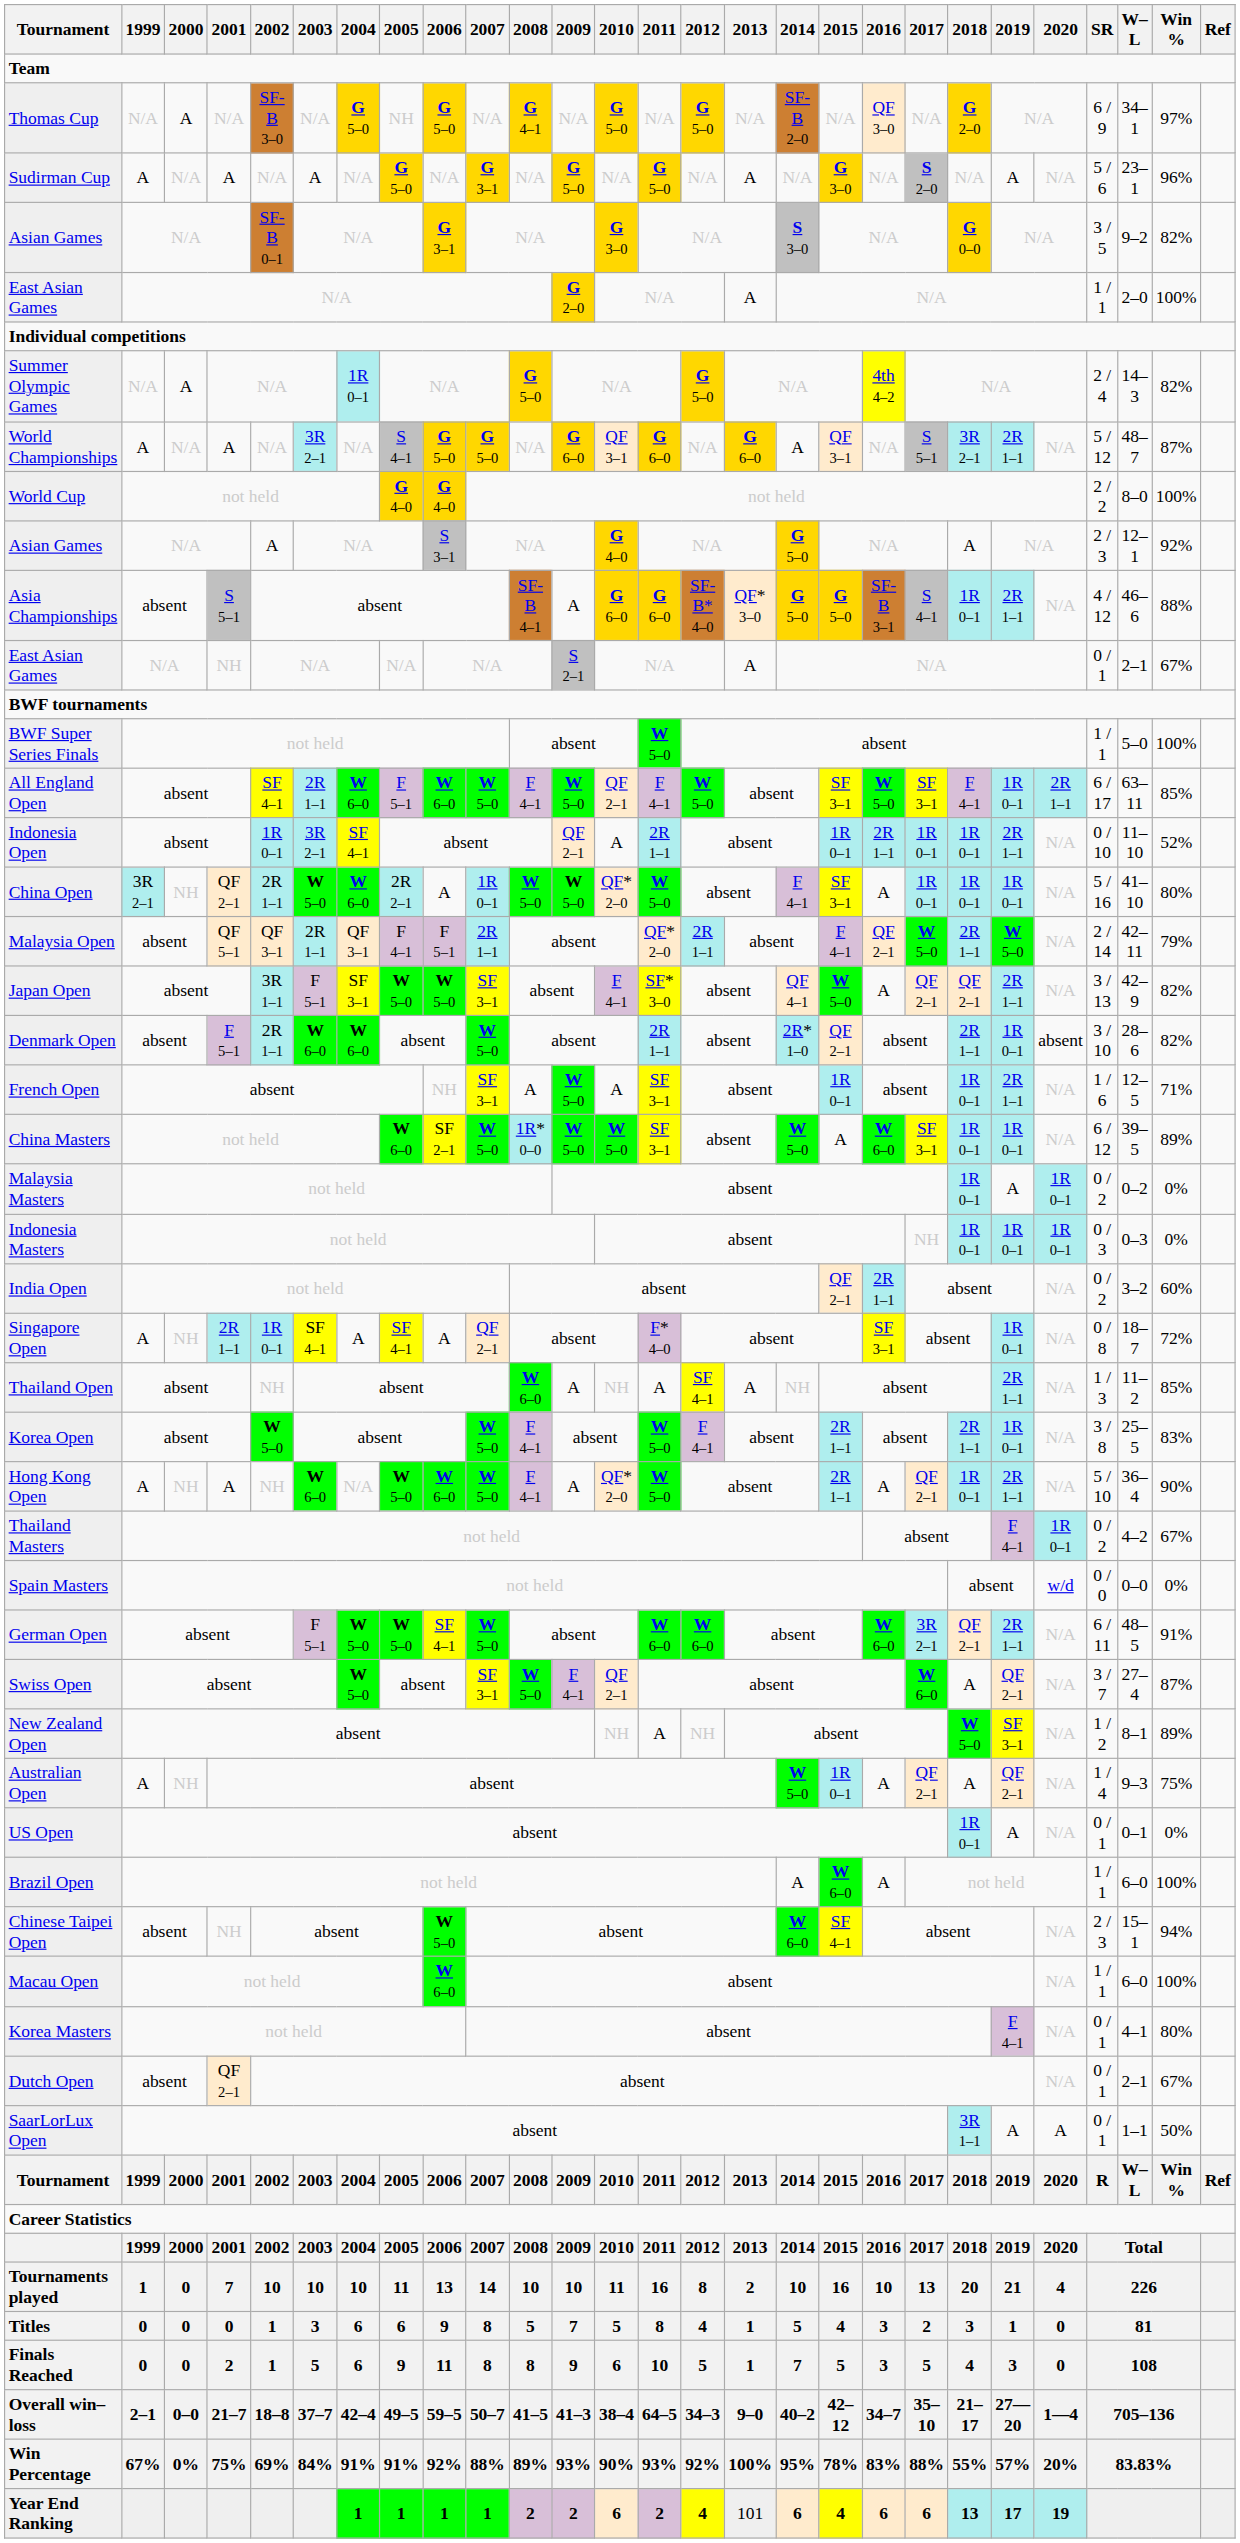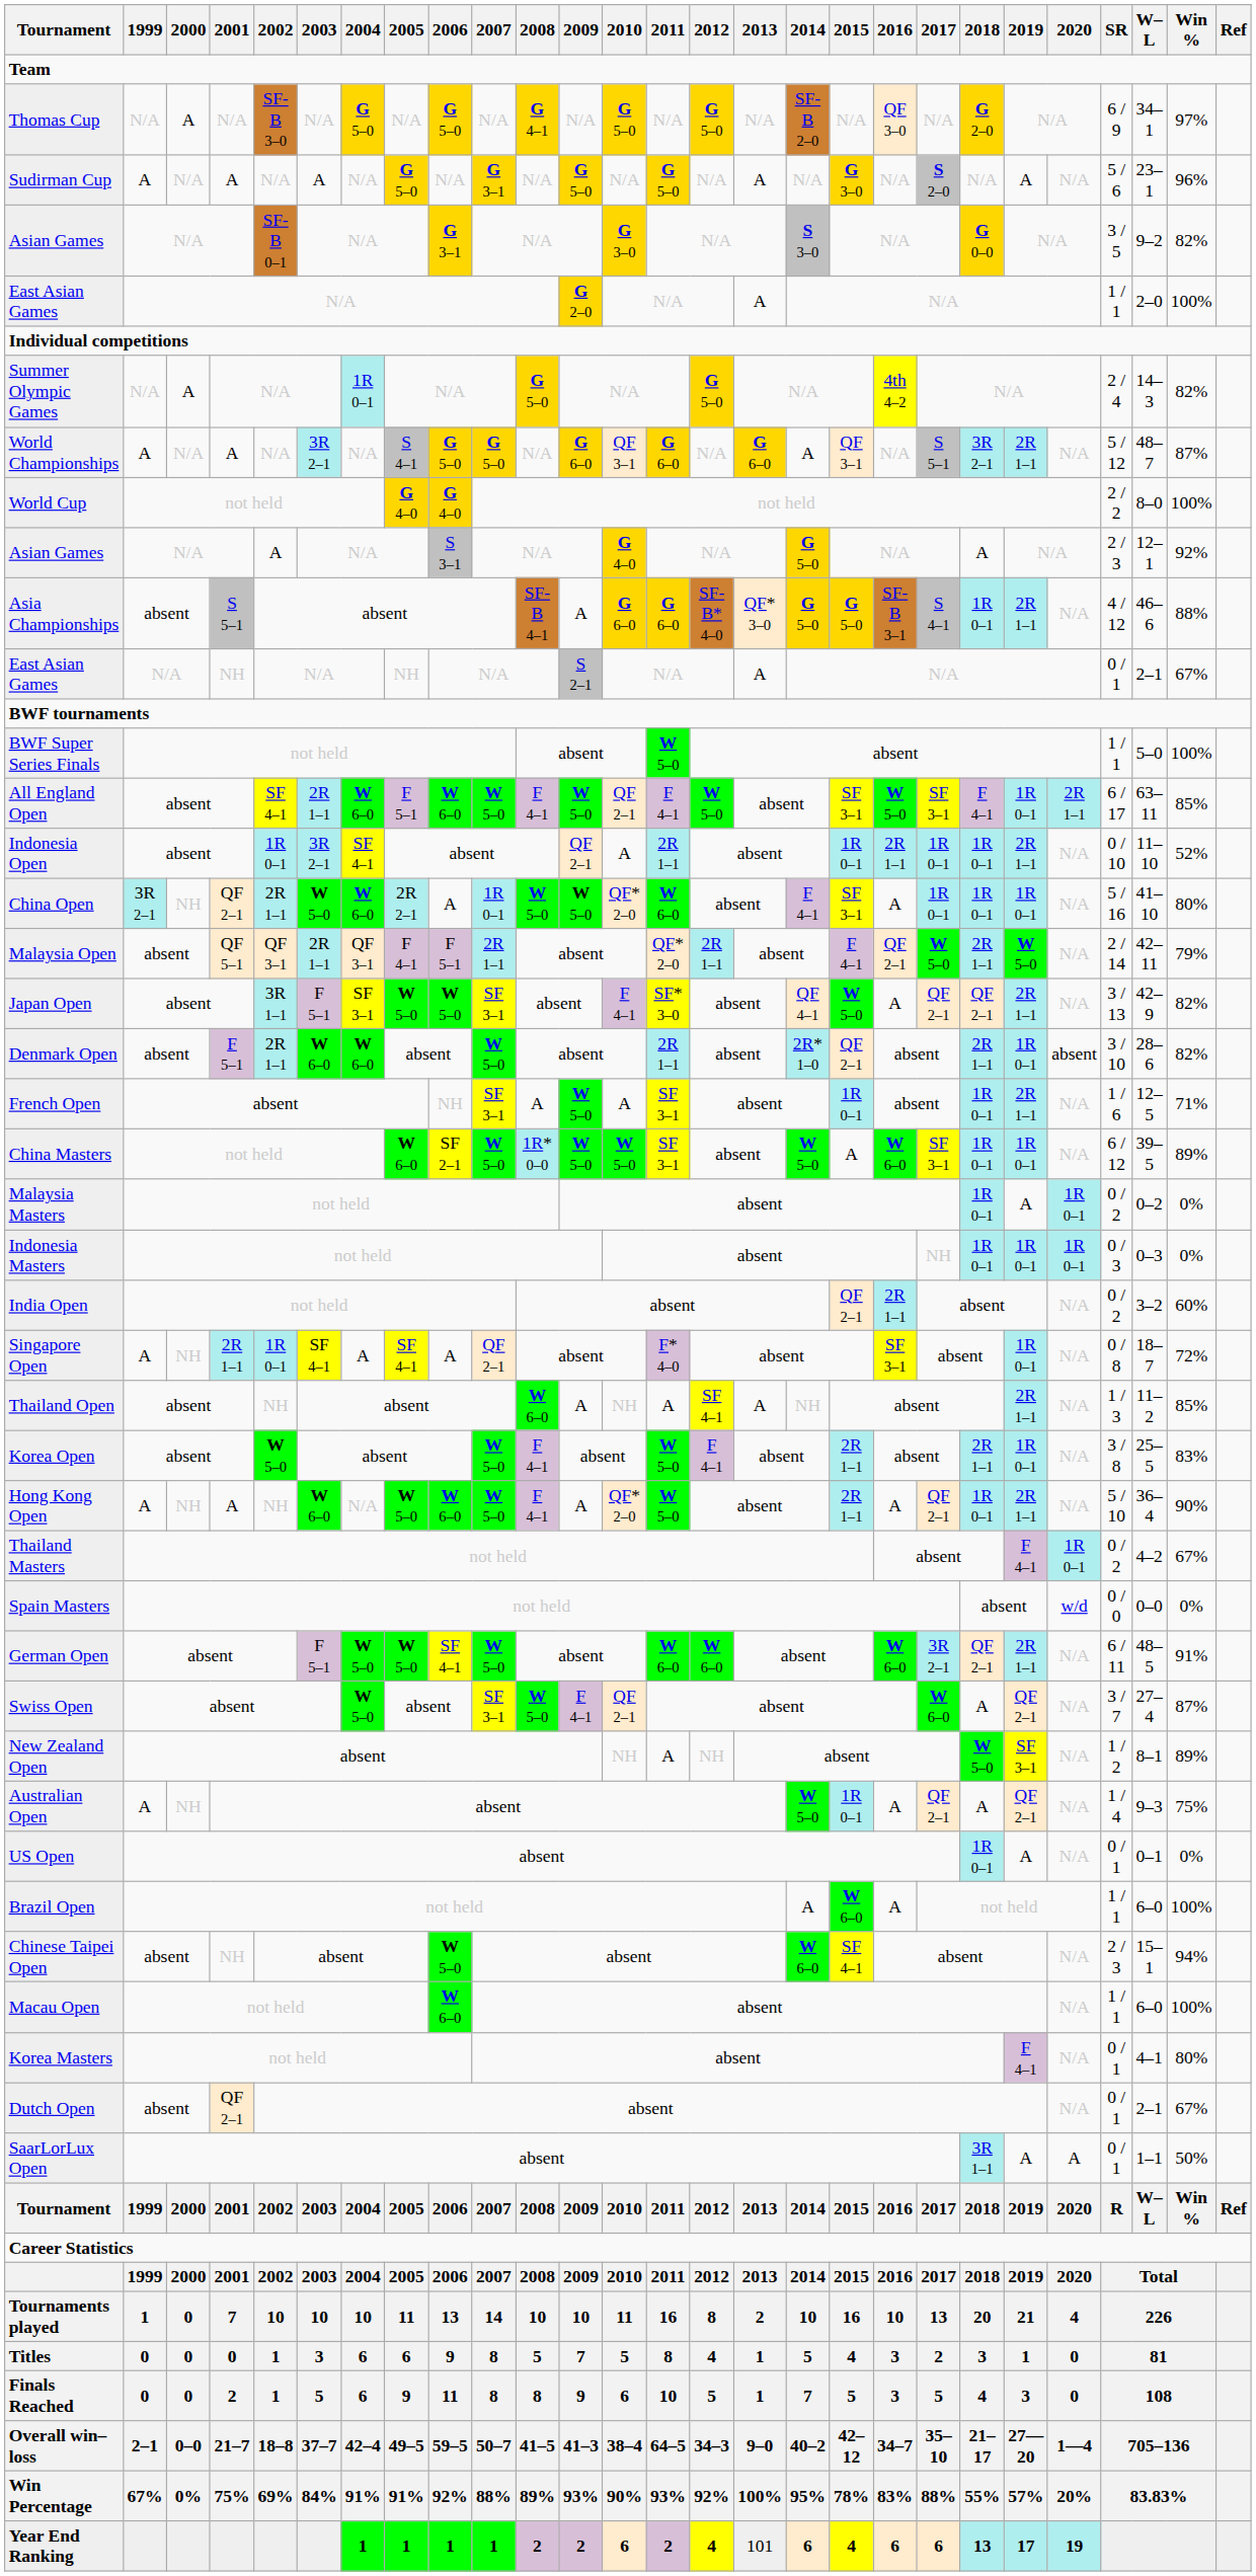Thomas Cup | 2005: NH -> N/A
East Asian Games / NH | 2005: N/A -> NH
China Open | 2011: W 5–0 -> W 6–0
